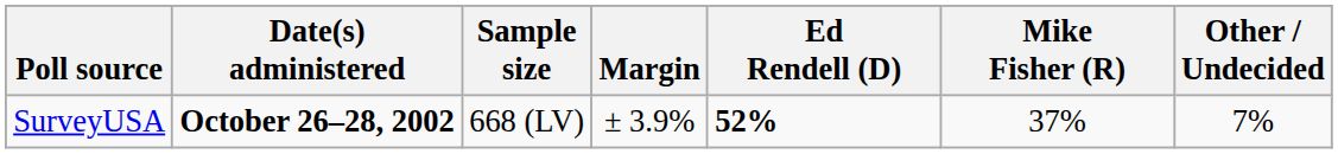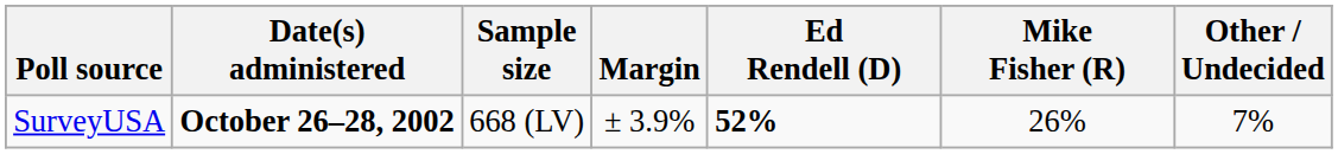SurveyUSA | Mike Fisher (R): 37% -> 26%
